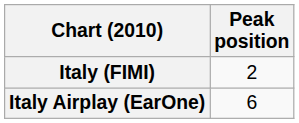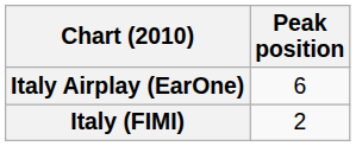rows swapped: Italy (FIMI) <-> Italy Airplay (EarOne)
